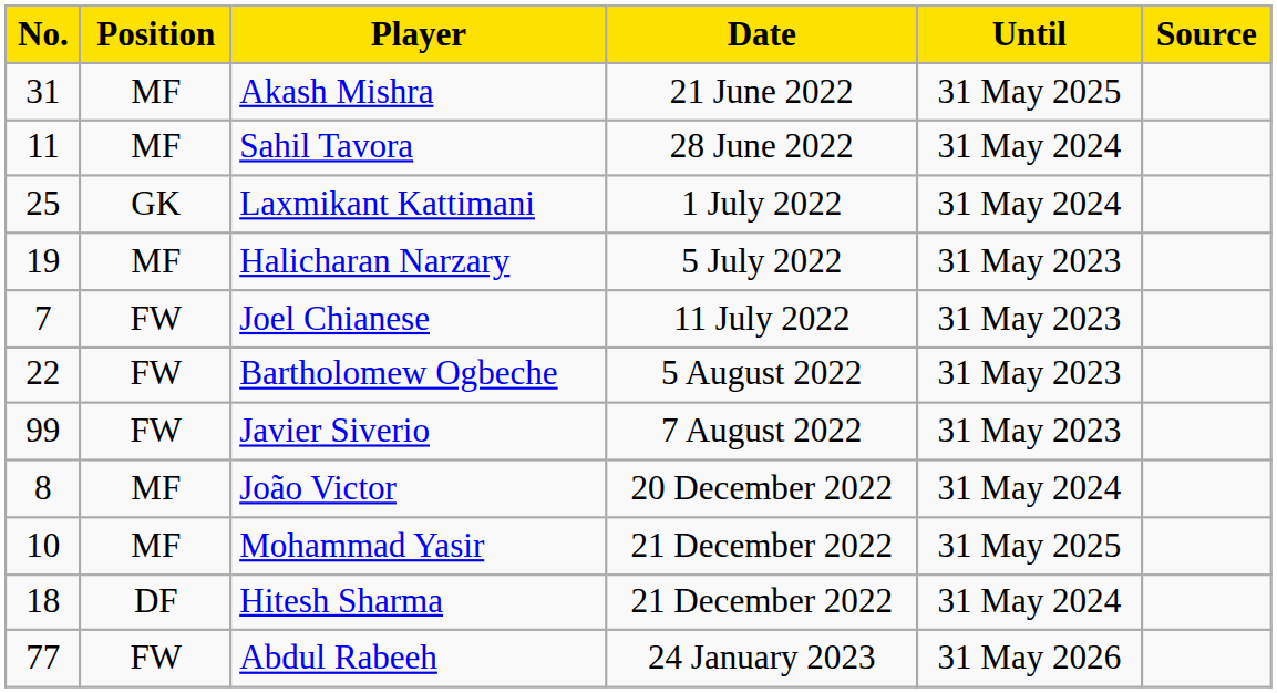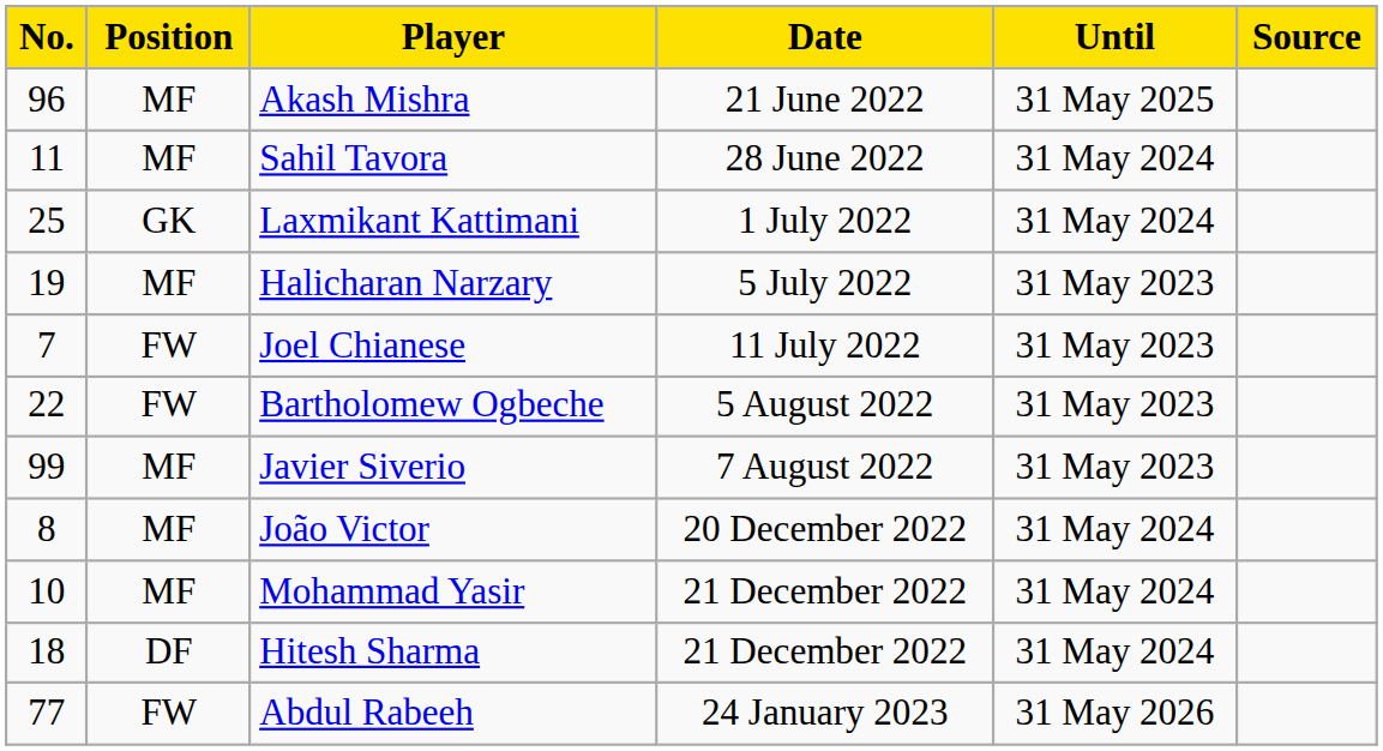Akash Mishra | No.: 31 -> 96
Javier Siverio | Position: FW -> MF
Mohammad Yasir | Until: 31 May 2025 -> 31 May 2024
